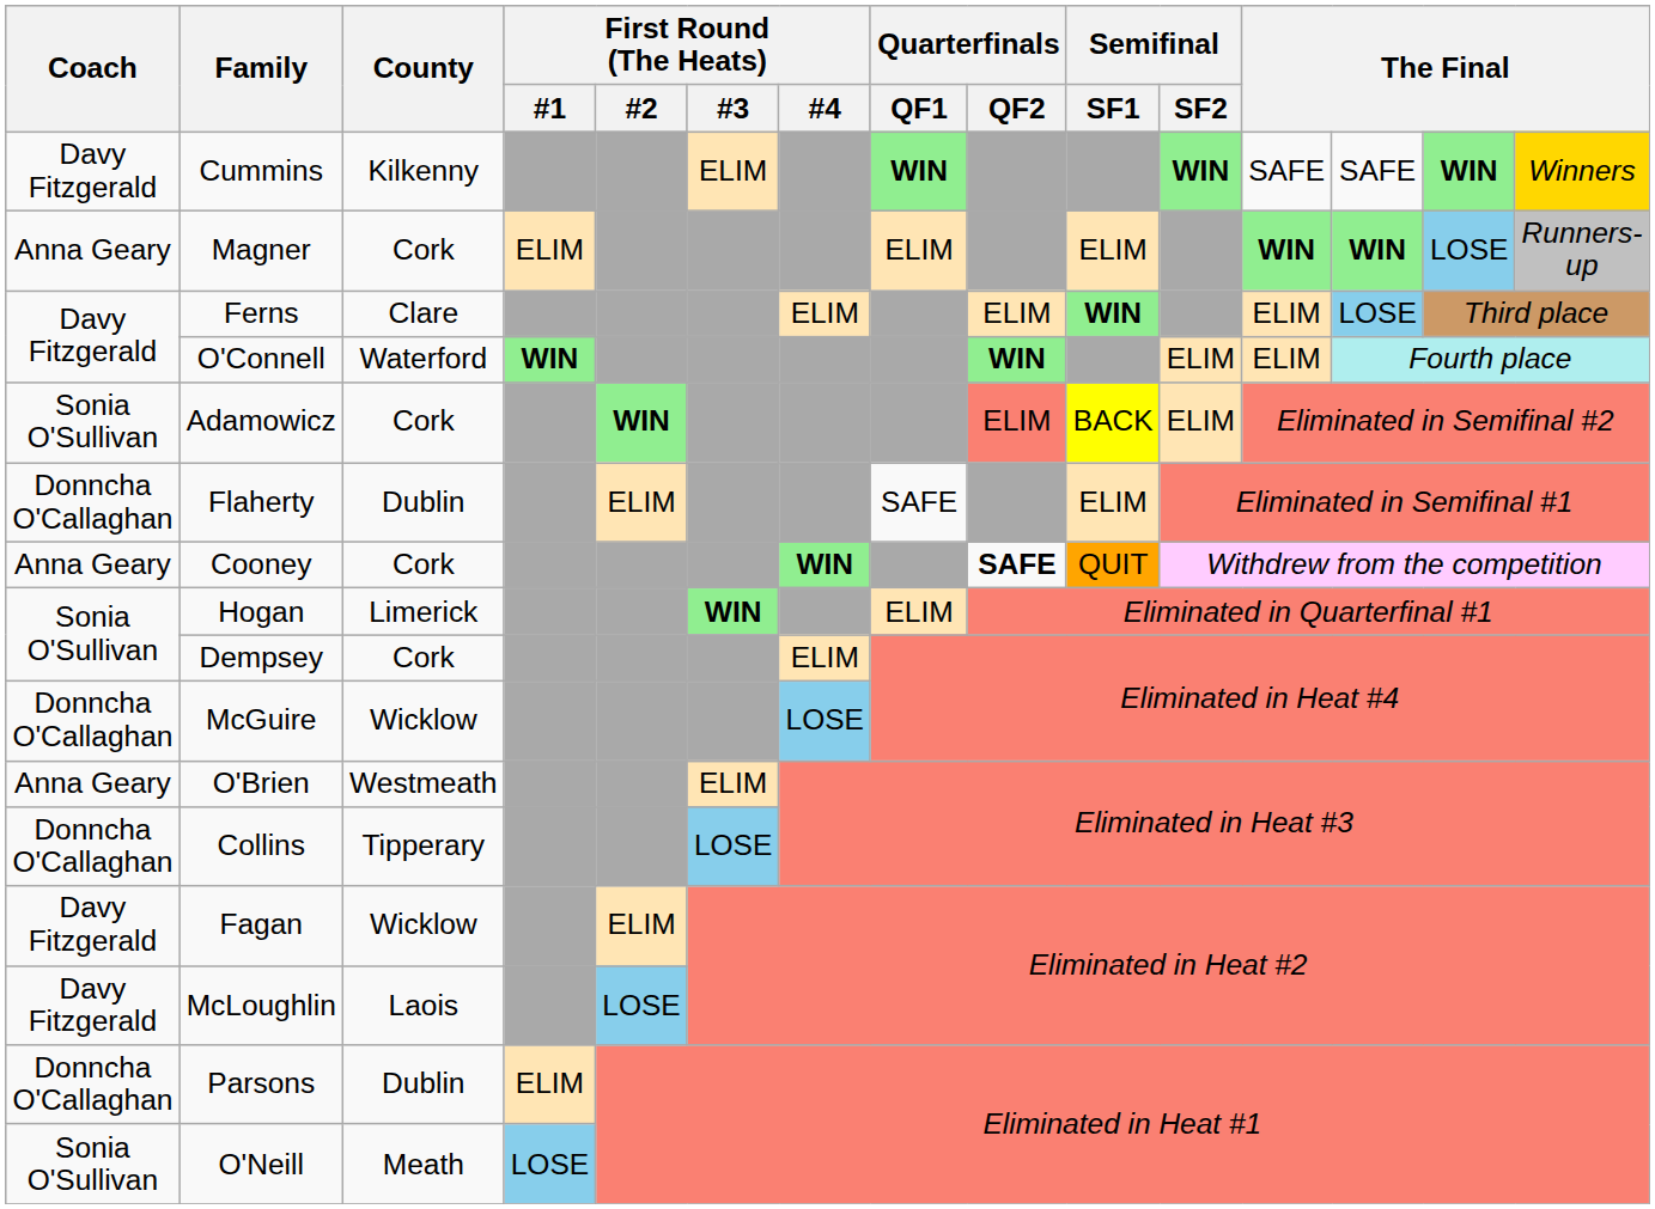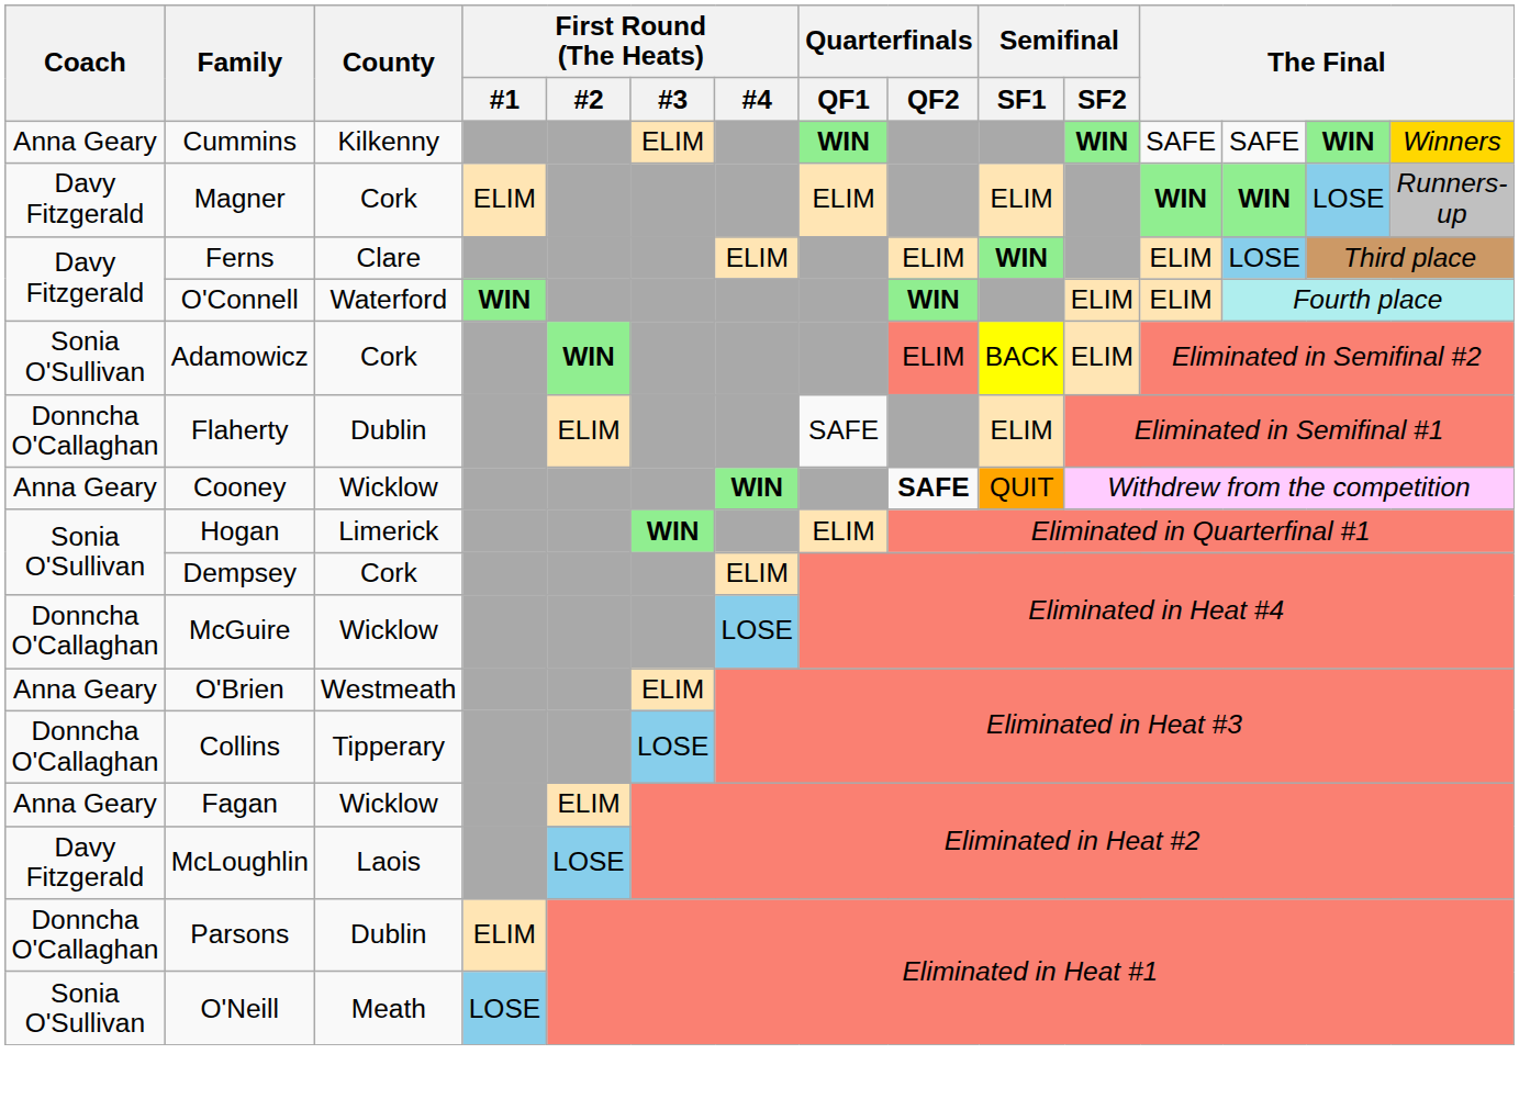Cummins | Coach: Davy Fitzgerald -> Anna Geary
Magner | Coach: Anna Geary -> Davy Fitzgerald
Cooney | County: Cork -> Wicklow
Fagan | Coach: Davy Fitzgerald -> Anna Geary
